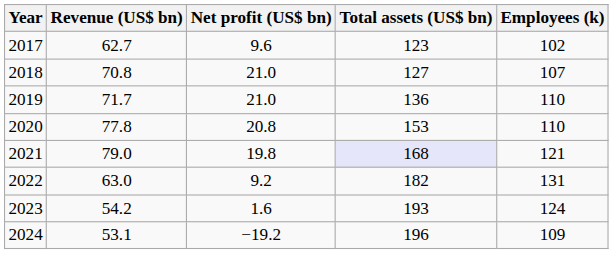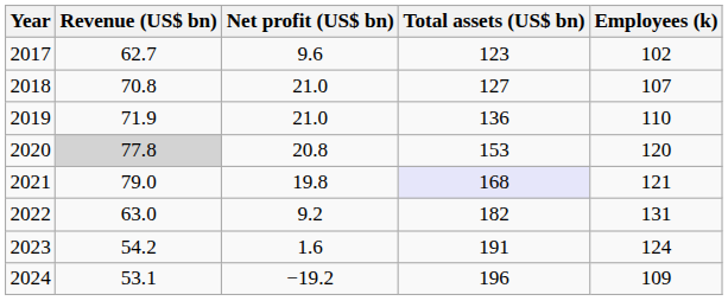2019 | Revenue (US$ bn): 71.7 -> 71.9
2020 | Revenue (US$ bn): no background -> lightgrey background
2020 | Employees (k): 110 -> 120
2023 | Total assets (US$ bn): 193 -> 191
